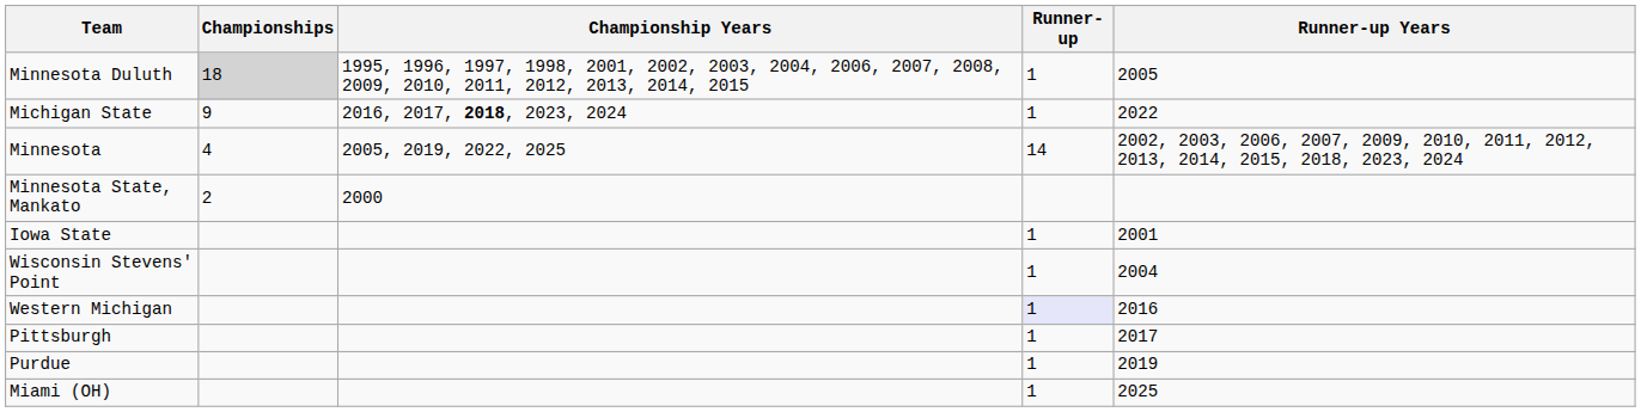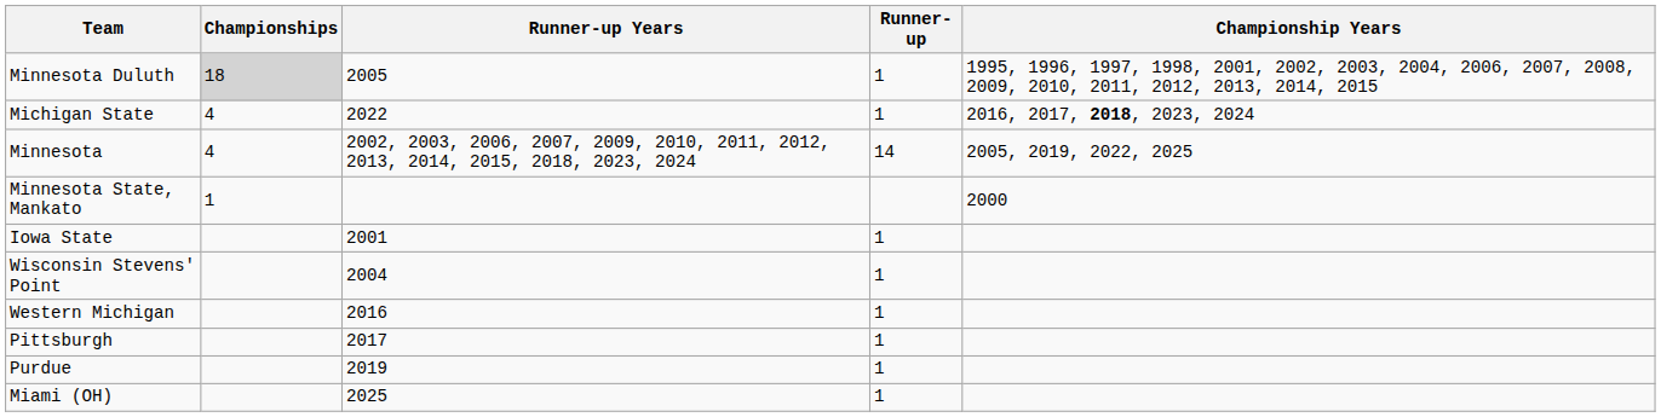columns swapped: Championship Years <-> Runner-up Years
Michigan State | Championships: 9 -> 4
Minnesota State, Mankato | Championships: 2 -> 1
Western Michigan | Runner-up: lavender background -> no background
